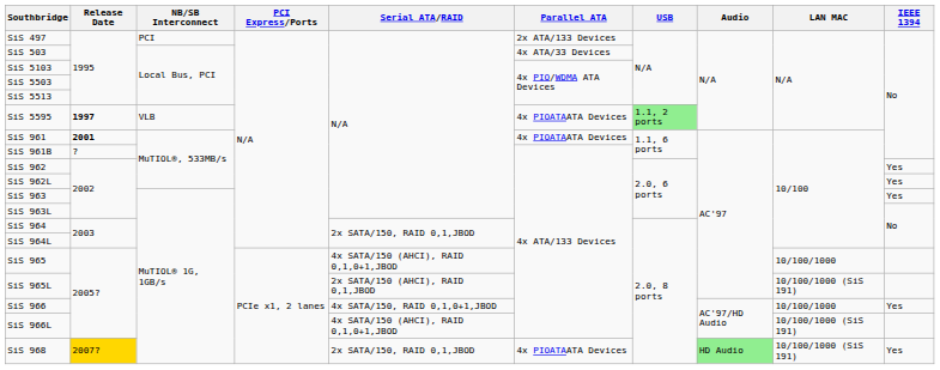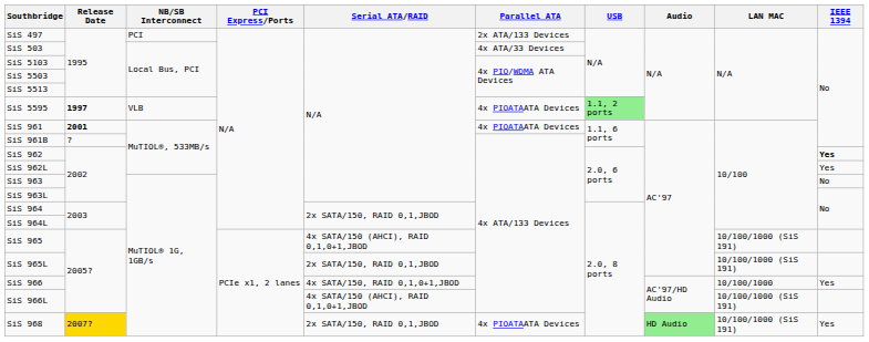SiS 962 | IEEE 1394: normal -> bold
SiS 963 | IEEE 1394: Yes -> No
SiS 965 | LAN MAC: 10/100/1000 -> 10/100/1000 (SiS 191)
SiS 965L | Serial ATA/RAID: 2x SATA/150 (AHCI), RAID 0,1,JBOD -> 2x SATA/150, RAID 0,1,JBOD
